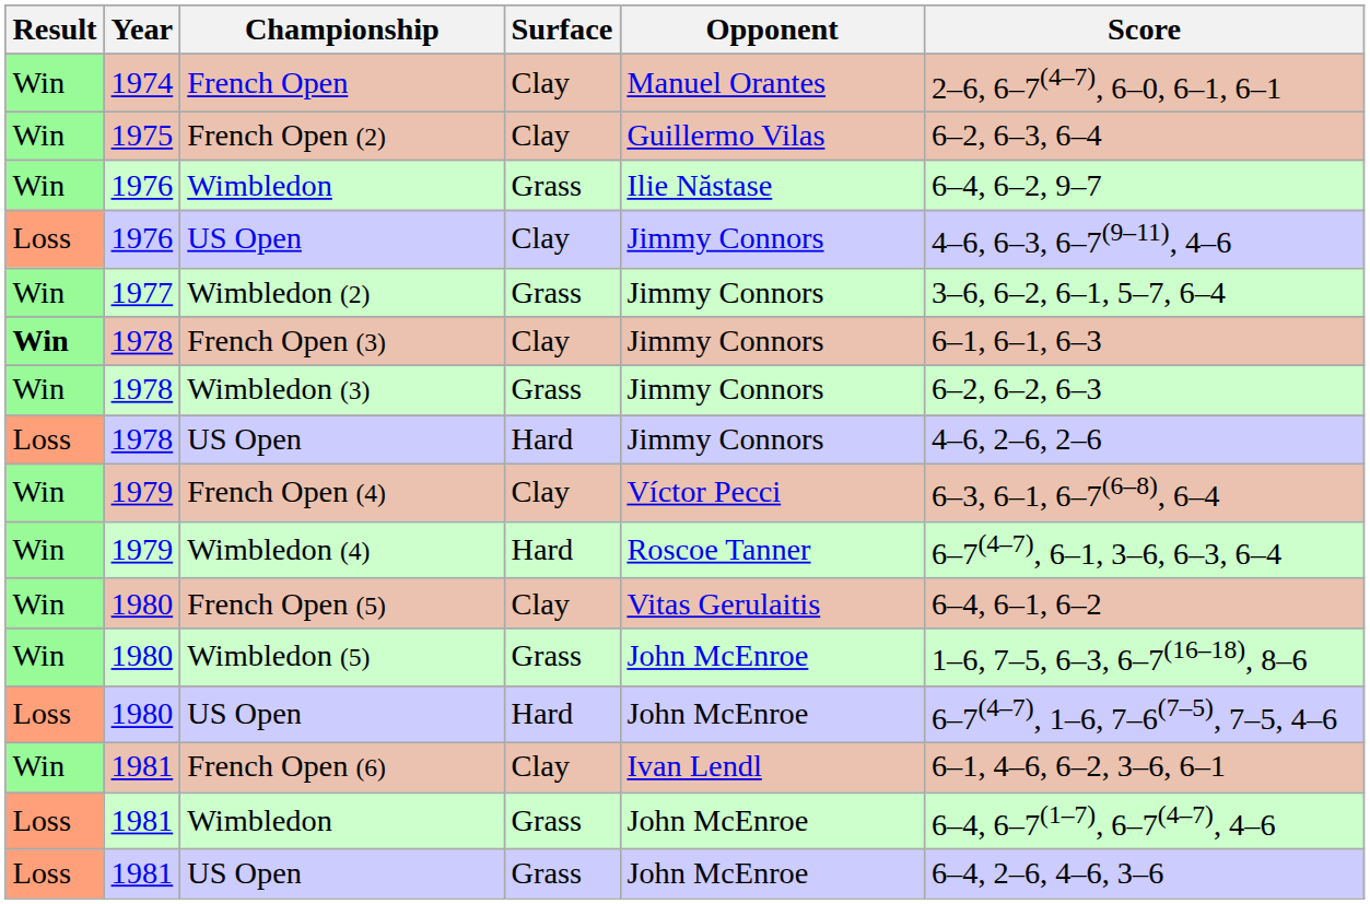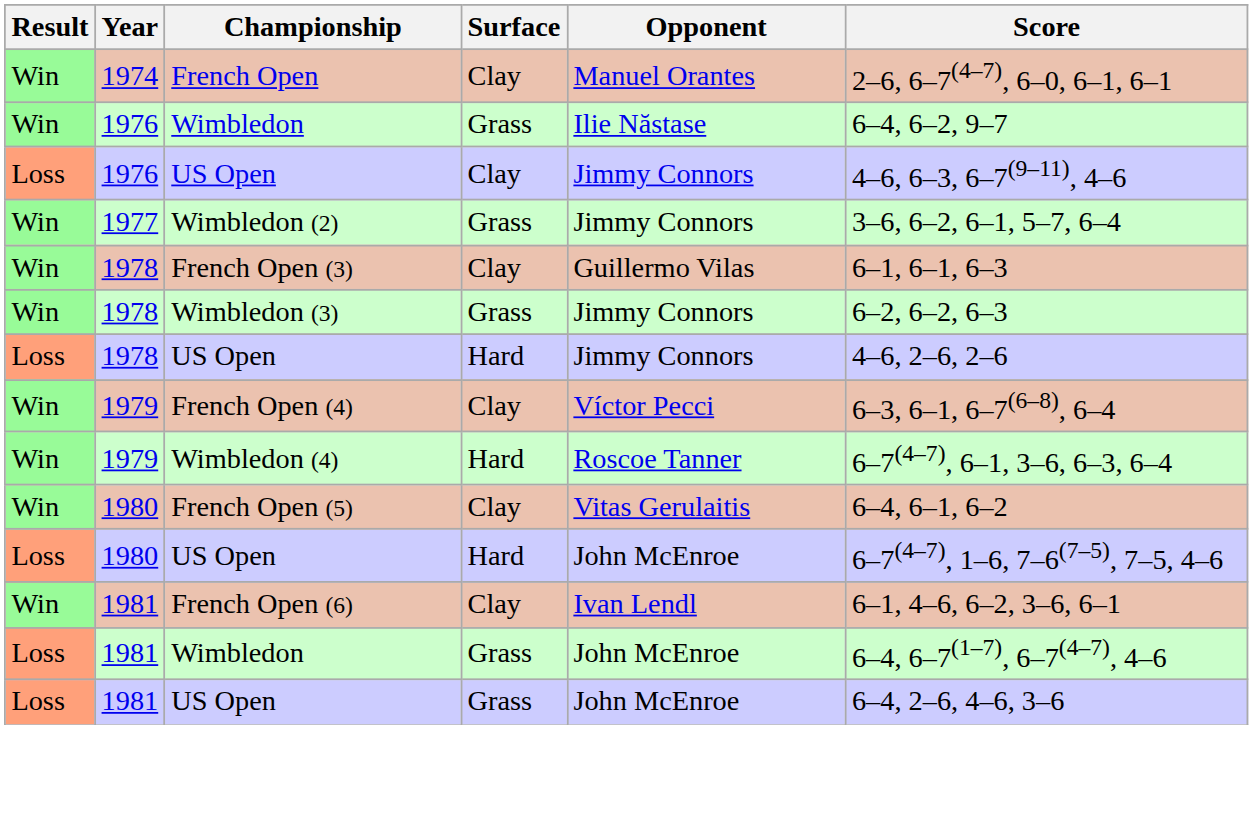- row: Win | 1975 | French Open (2) | Clay | Guillermo Vilas | 6–2, 6–3, 6–4
French Open (3) | Result: bold -> normal
French Open (3) | Opponent: Jimmy Connors -> Guillermo Vilas
- row: Win | 1980 | Wimbledon (5) | Grass | John McEnroe | 1–6, 7–5, 6–3, 6–7(16–18), 8–6
